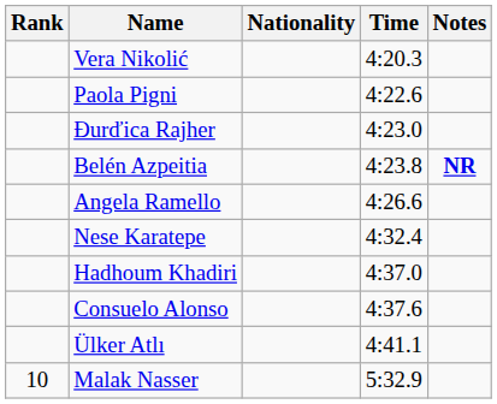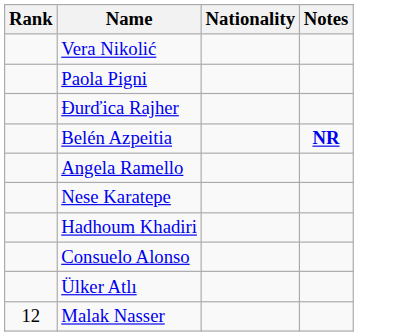- column: Time | 4:20.3 | 4:22.6 | 4:23.0 | 4:23.8 | 4:26.6 | 4:32.4 | 4:37.0 | 4:37.6 | 4:41.1 | 5:32.9
Malak Nasser | Rank: 10 -> 12
